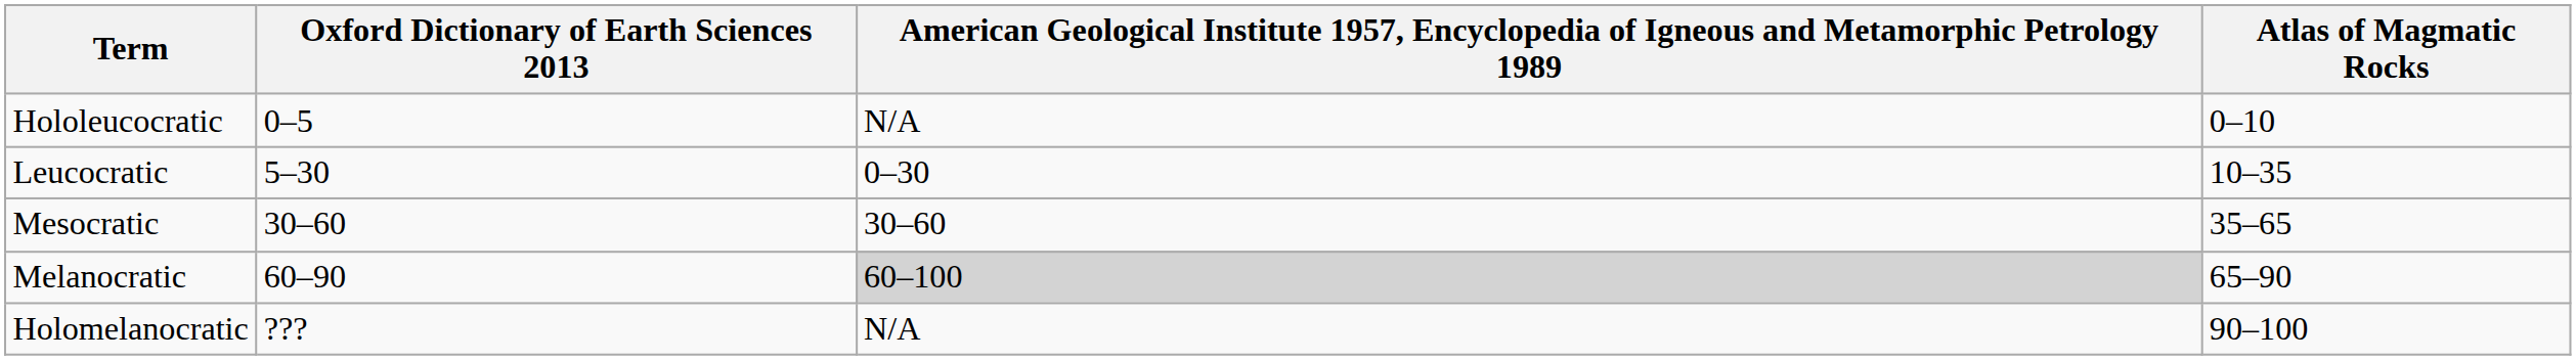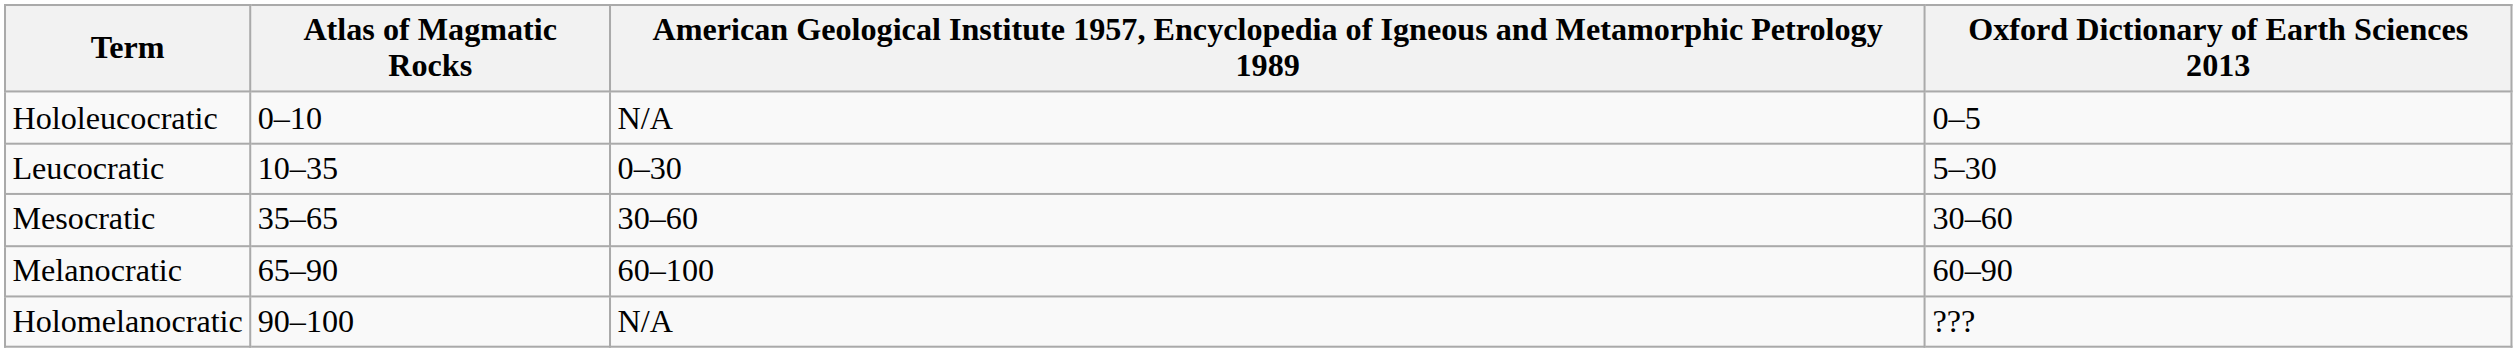columns swapped: Atlas of Magmatic Rocks <-> Oxford Dictionary of Earth Sciences 2013
Melanocratic | column 3: lightgrey background -> no background
